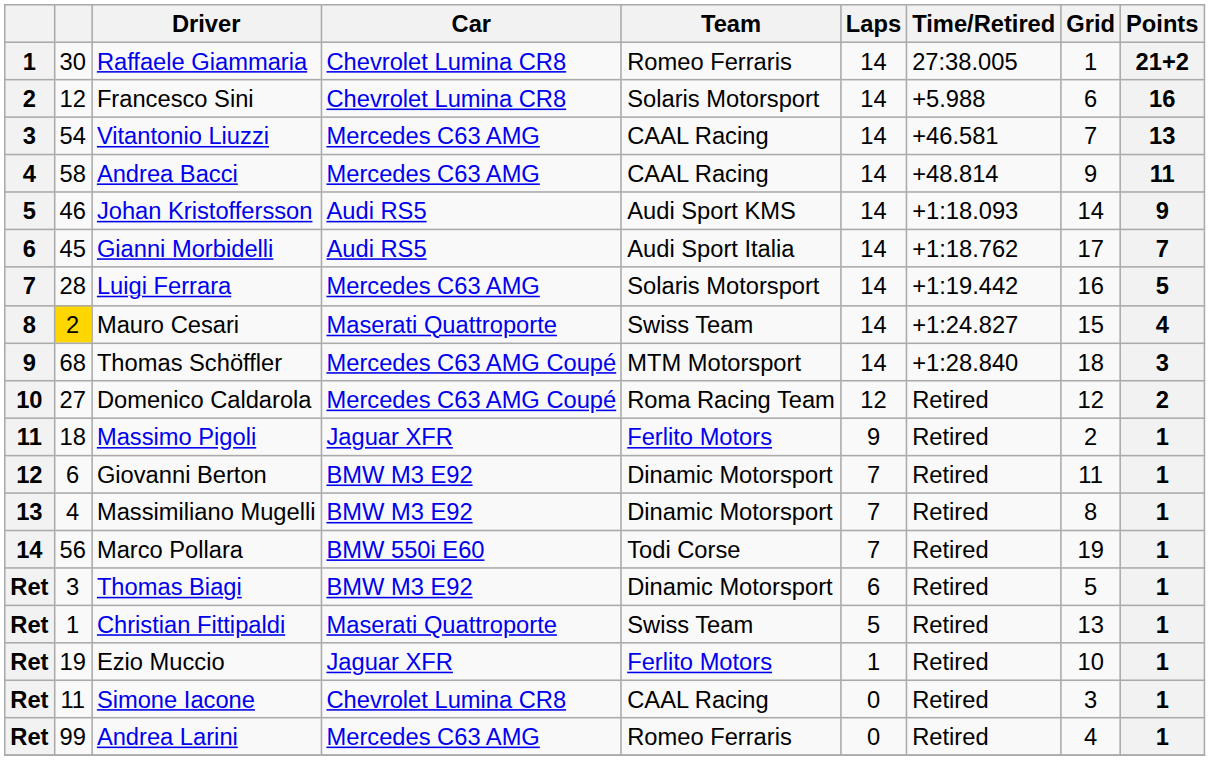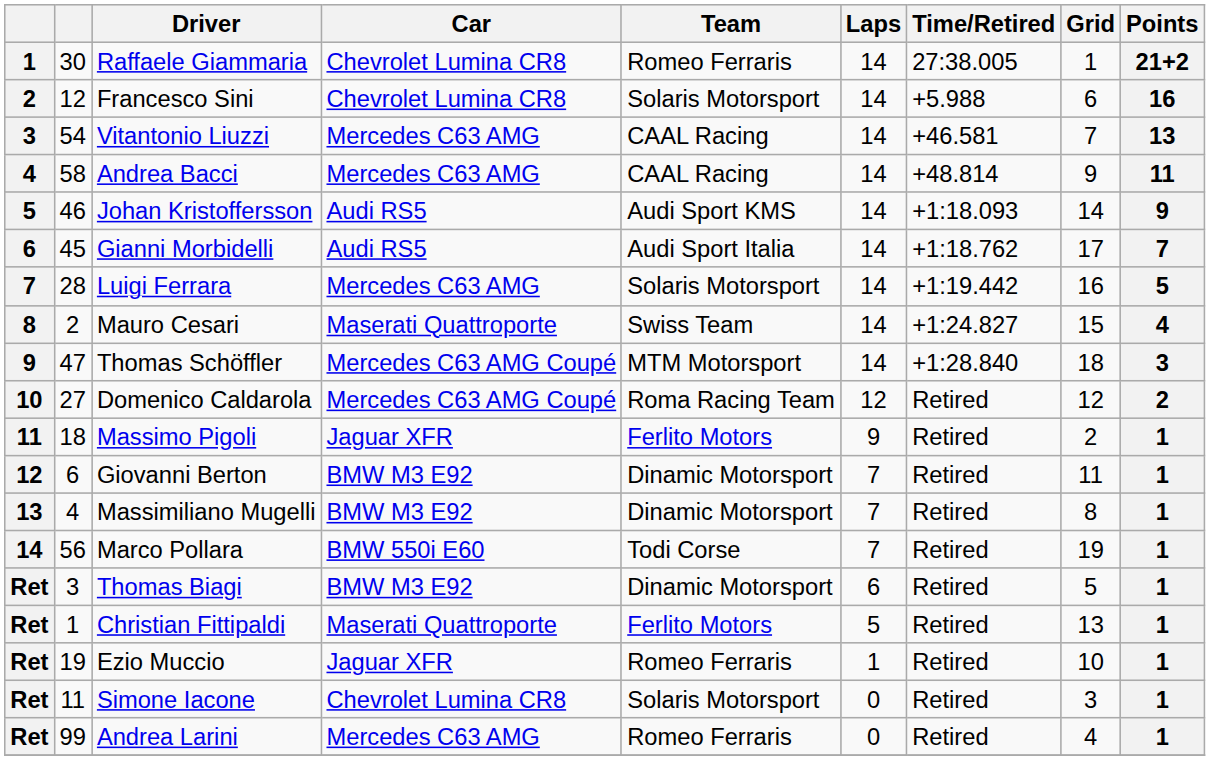Mauro Cesari | column 2: gold background -> no background
Thomas Schöffler | column 2: 68 -> 47
Christian Fittipaldi | Team: Swiss Team -> Ferlito Motors
Ezio Muccio | Team: Ferlito Motors -> Romeo Ferraris
Simone Iacone | Team: CAAL Racing -> Solaris Motorsport
